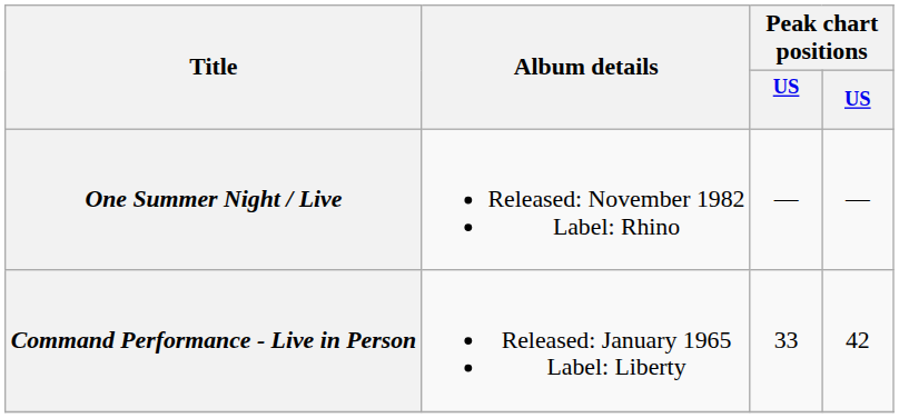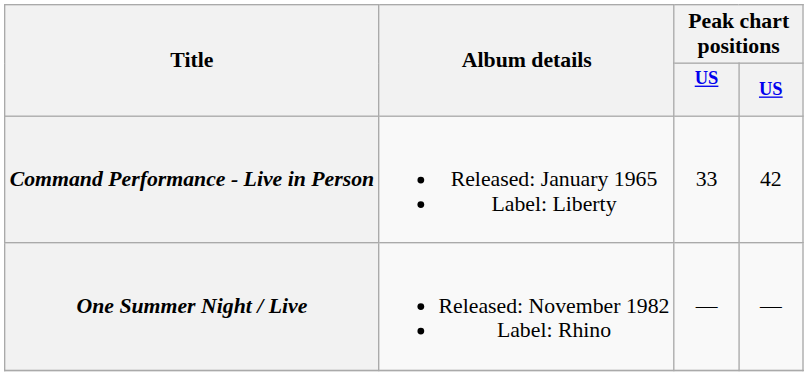rows swapped: Command Performance - Live in Person <-> One Summer Night / Live
